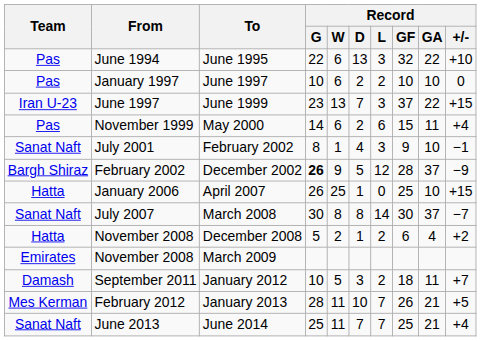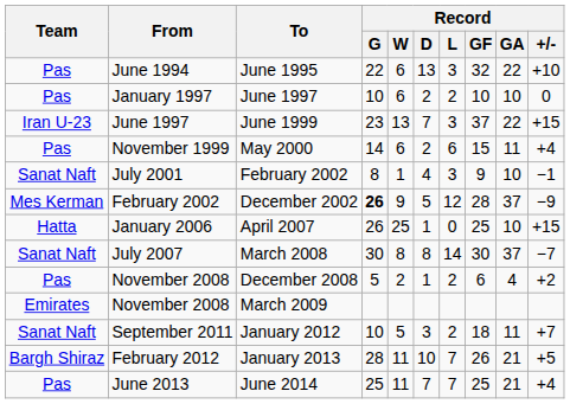December 2002 | Team: Bargh Shiraz -> Mes Kerman
December 2008 | Team: Hatta -> Pas
January 2012 | Team: Damash -> Sanat Naft
January 2013 | Team: Mes Kerman -> Bargh Shiraz
June 2014 | Team: Sanat Naft -> Pas
